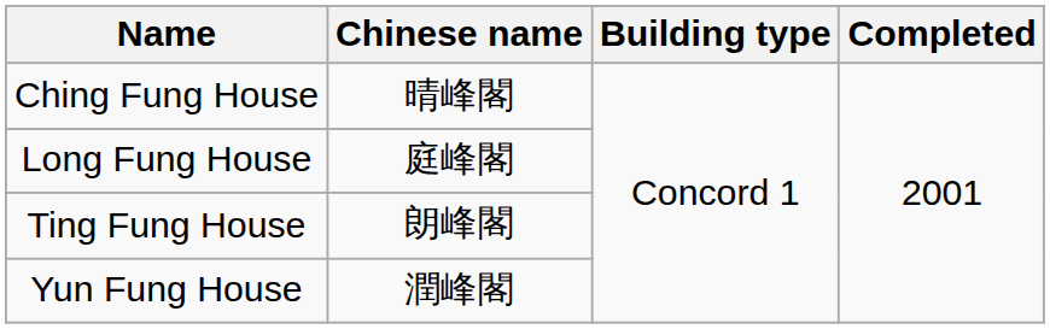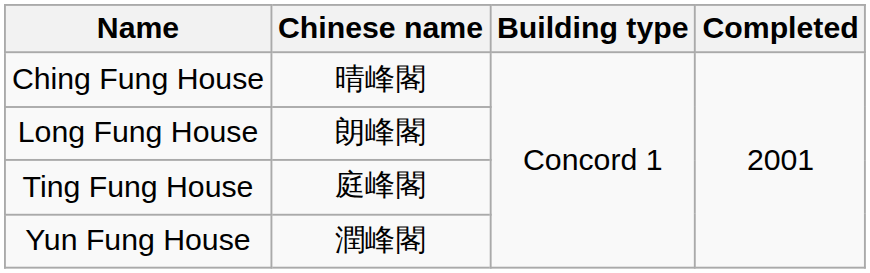Long Fung House | Chinese name: 庭峰閣 -> 朗峰閣
Ting Fung House | Chinese name: 朗峰閣 -> 庭峰閣
